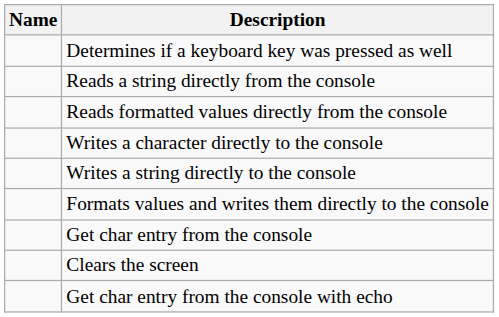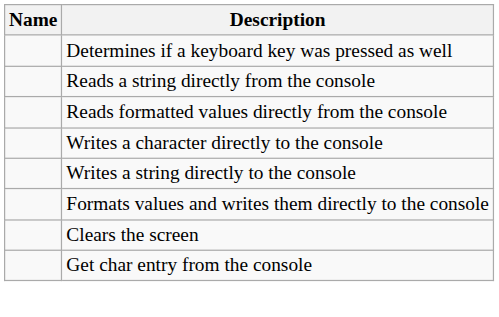rows swapped: Clears the screen <-> Get char entry from the console
- row: Get char entry from the console with echo
